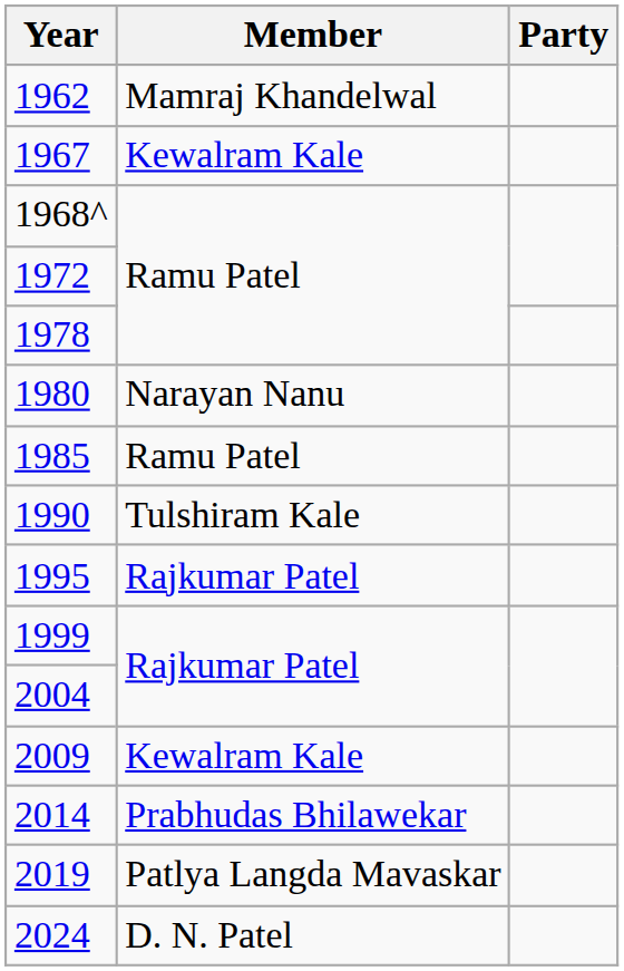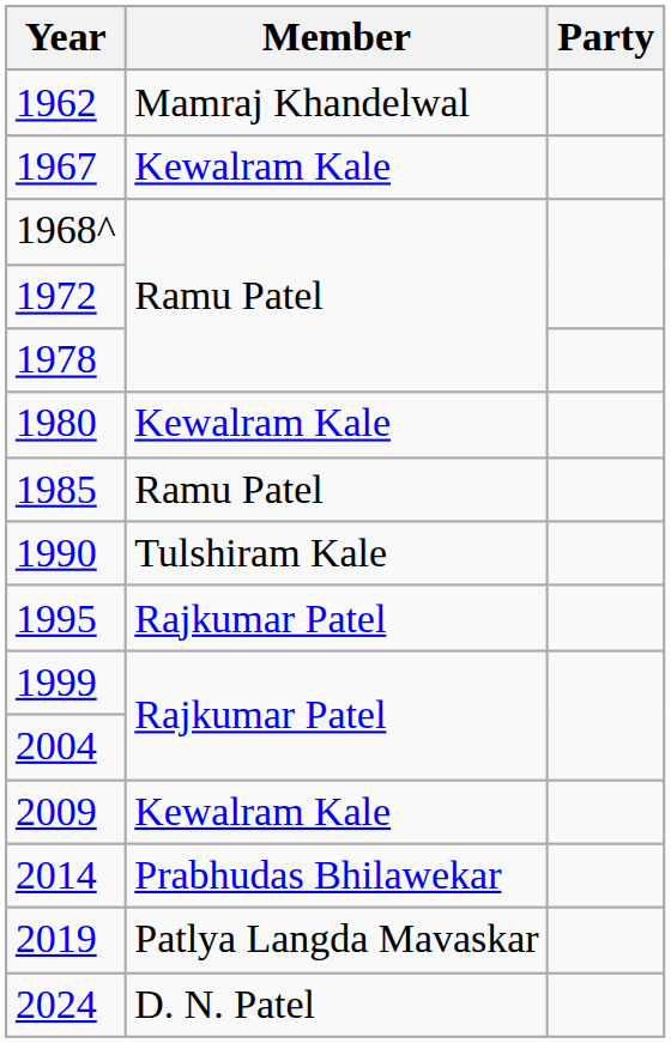1980 | Member: Narayan Nanu -> Kewalram Kale
